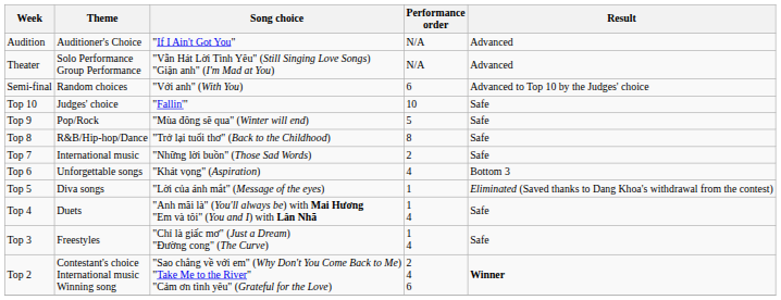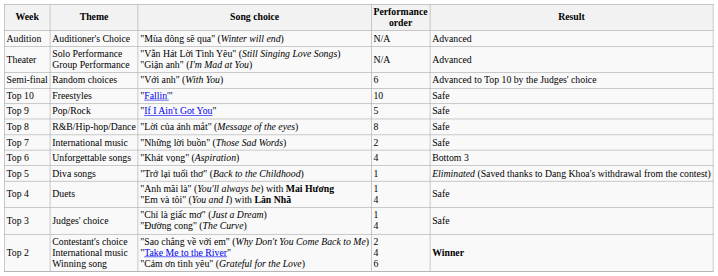Audition | Song choice: "If I Ain't Got You" -> "Mùa đông sẽ qua" (Winter will end)
Top 10 | Theme: Judges' choice -> Freestyles
Top 9 | Song choice: "Mùa đông sẽ qua" (Winter will end) -> "If I Ain't Got You"
Top 8 | Song choice: "Trở lại tuổi thơ" (Back to the Childhood) -> "Lời của ánh mắt" (Message of the eyes)
Top 5 | Song choice: "Lời của ánh mắt" (Message of the eyes) -> "Trở lại tuổi thơ" (Back to the Childhood)
Top 3 | Theme: Freestyles -> Judges' choice
